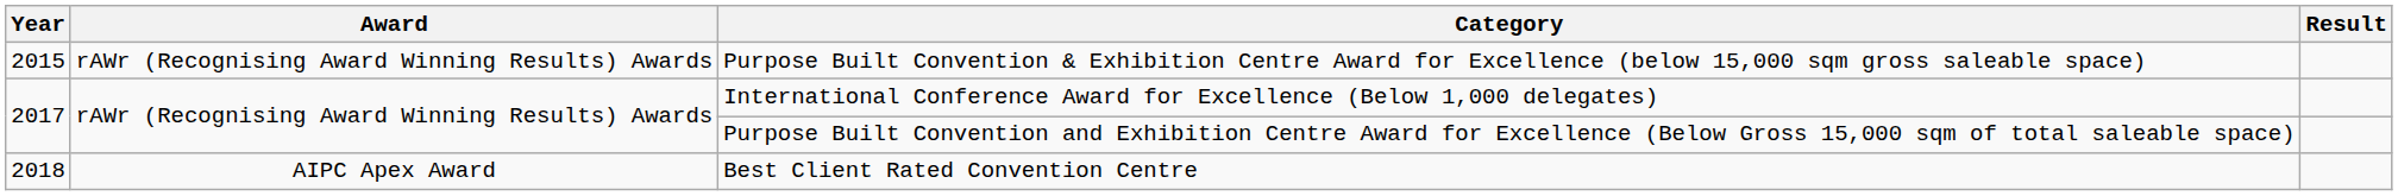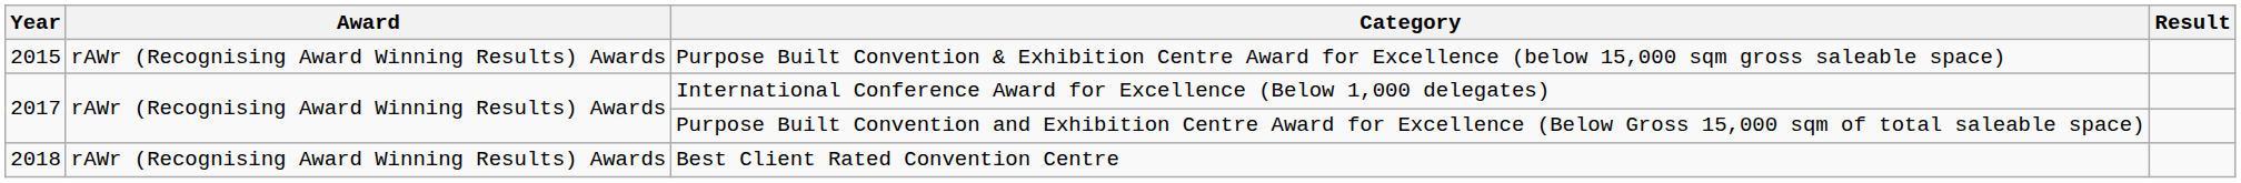Best Client Rated Convention Centre | Award: AIPC Apex Award -> rAWr (Recognising Award Winning Results) Awards
